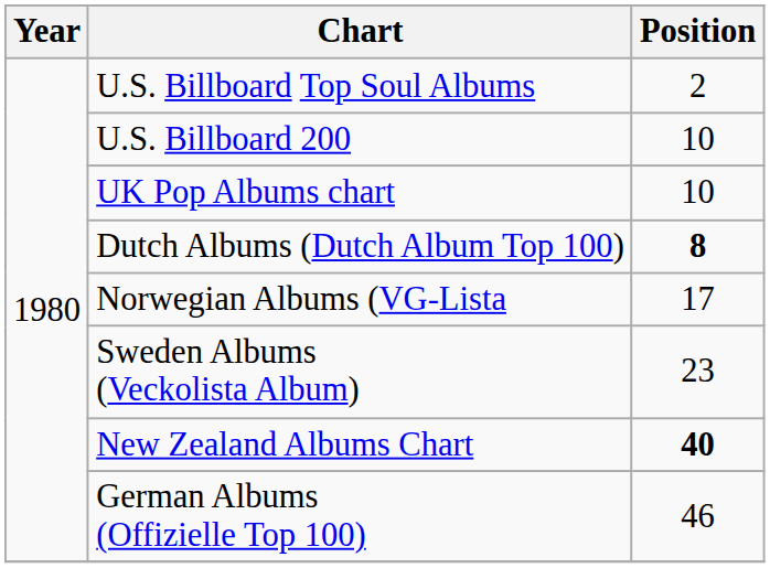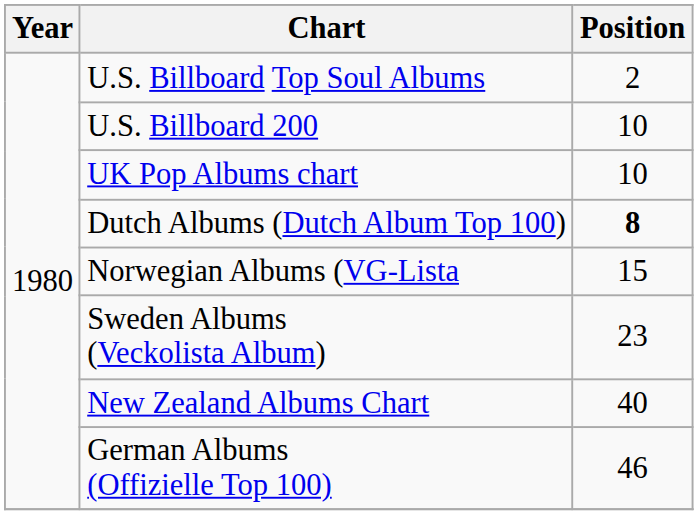Norwegian Albums (VG-Lista | Position: 17 -> 15
New Zealand Albums Chart | Position: bold -> normal
